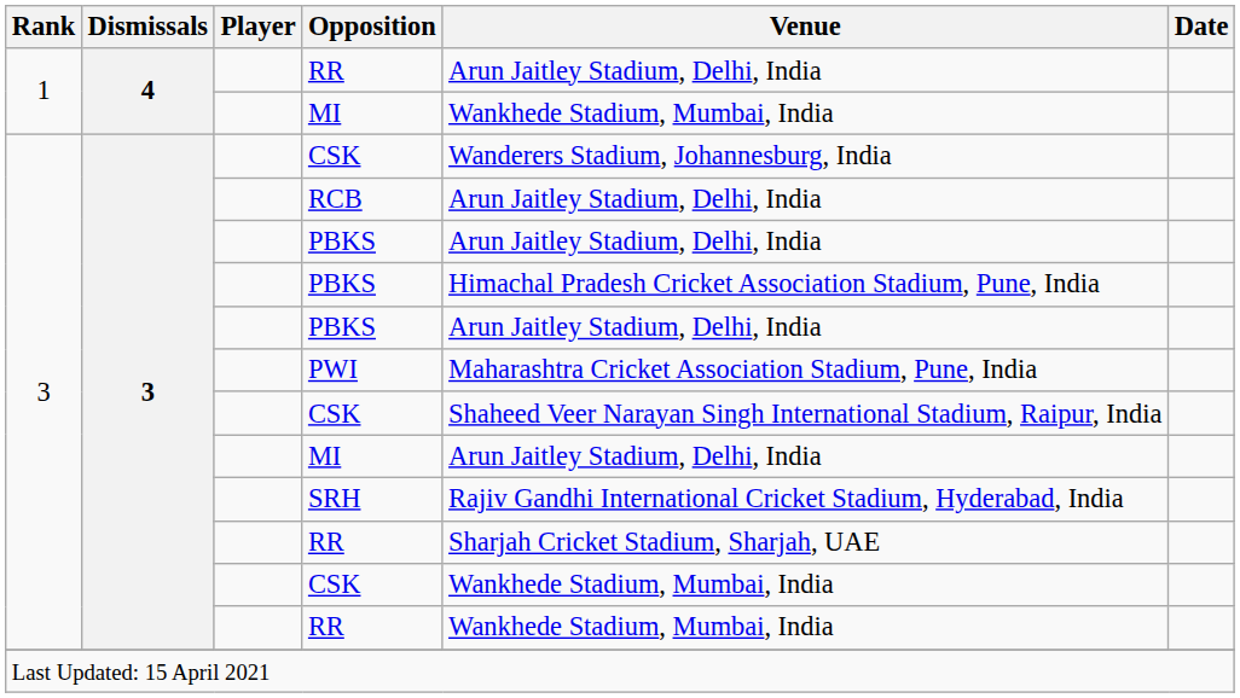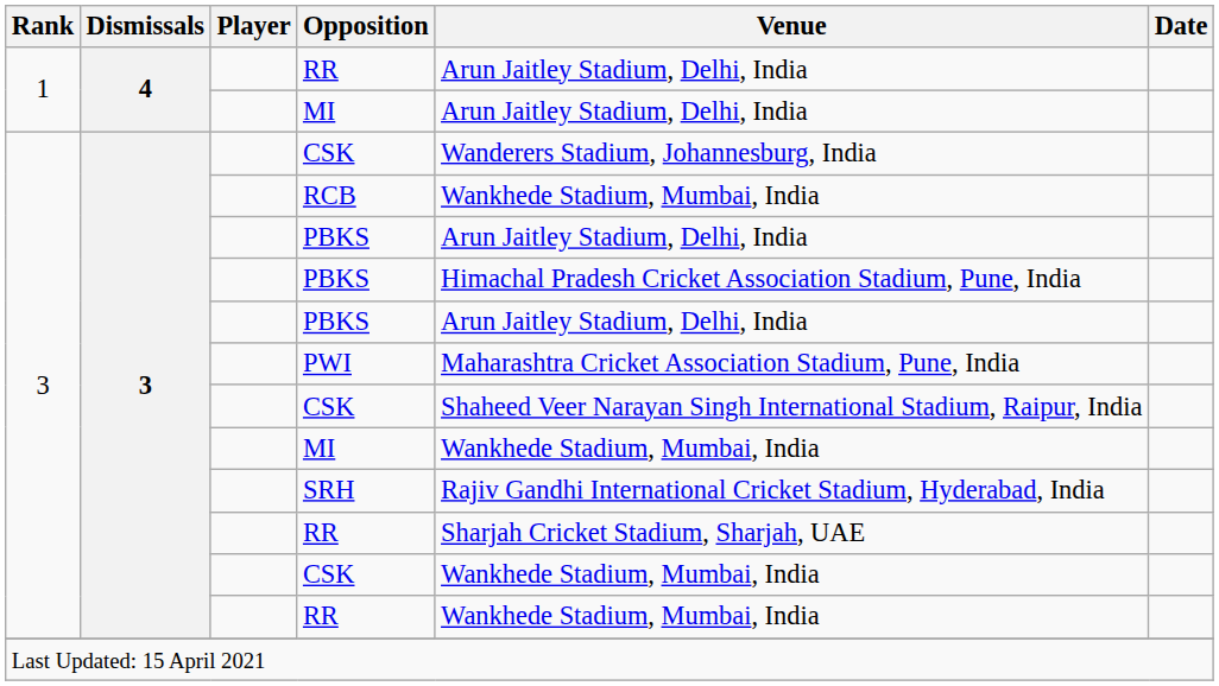1 / MI | Venue: Wankhede Stadium, Mumbai, India -> Arun Jaitley Stadium, Delhi, India
RCB | Venue: Arun Jaitley Stadium, Delhi, India -> Wankhede Stadium, Mumbai, India
3 / MI | Venue: Arun Jaitley Stadium, Delhi, India -> Wankhede Stadium, Mumbai, India
